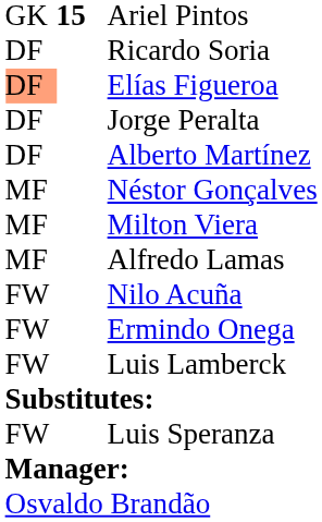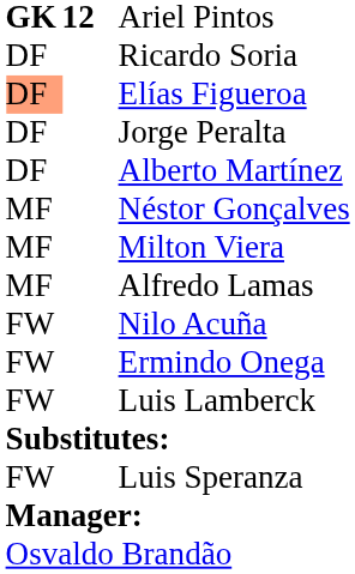Ariel Pintos | column 1: normal -> bold
Ariel Pintos | column 2: 15 -> 12
